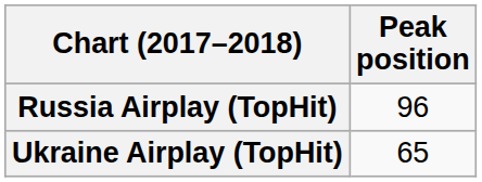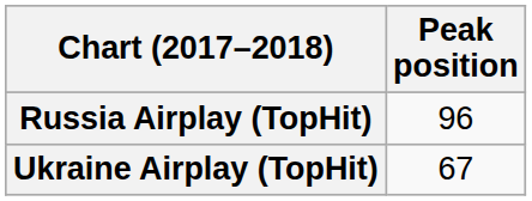Ukraine Airplay (TopHit) | Peak position: 65 -> 67
